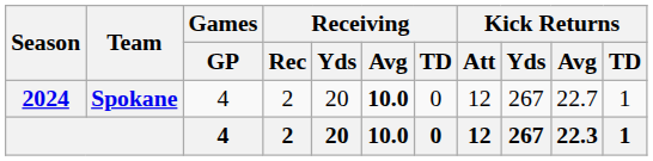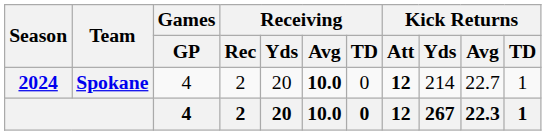Spokane | Kick Returns / Att: normal -> bold
Spokane | Kick Returns / Yds: 267 -> 214
